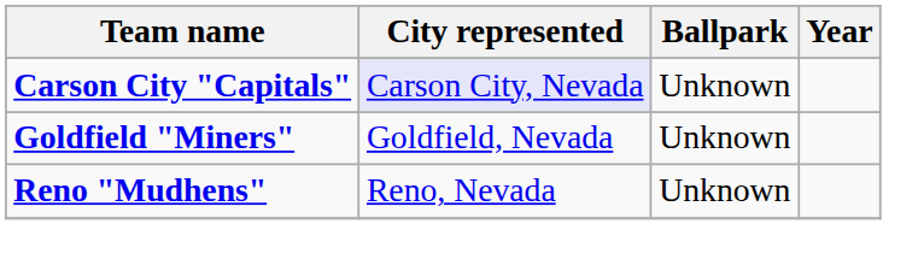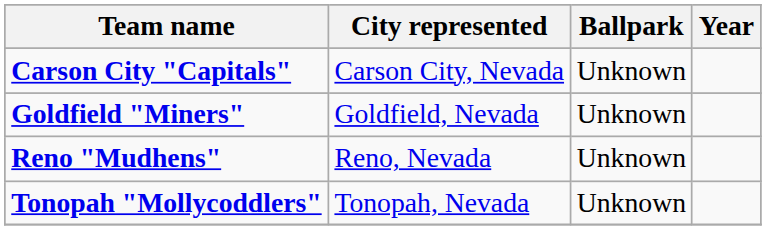Carson City "Capitals" | City represented: lavender background -> no background
+ row: Tonopah "Mollycoddlers" | Tonopah, Nevada | Unknown
